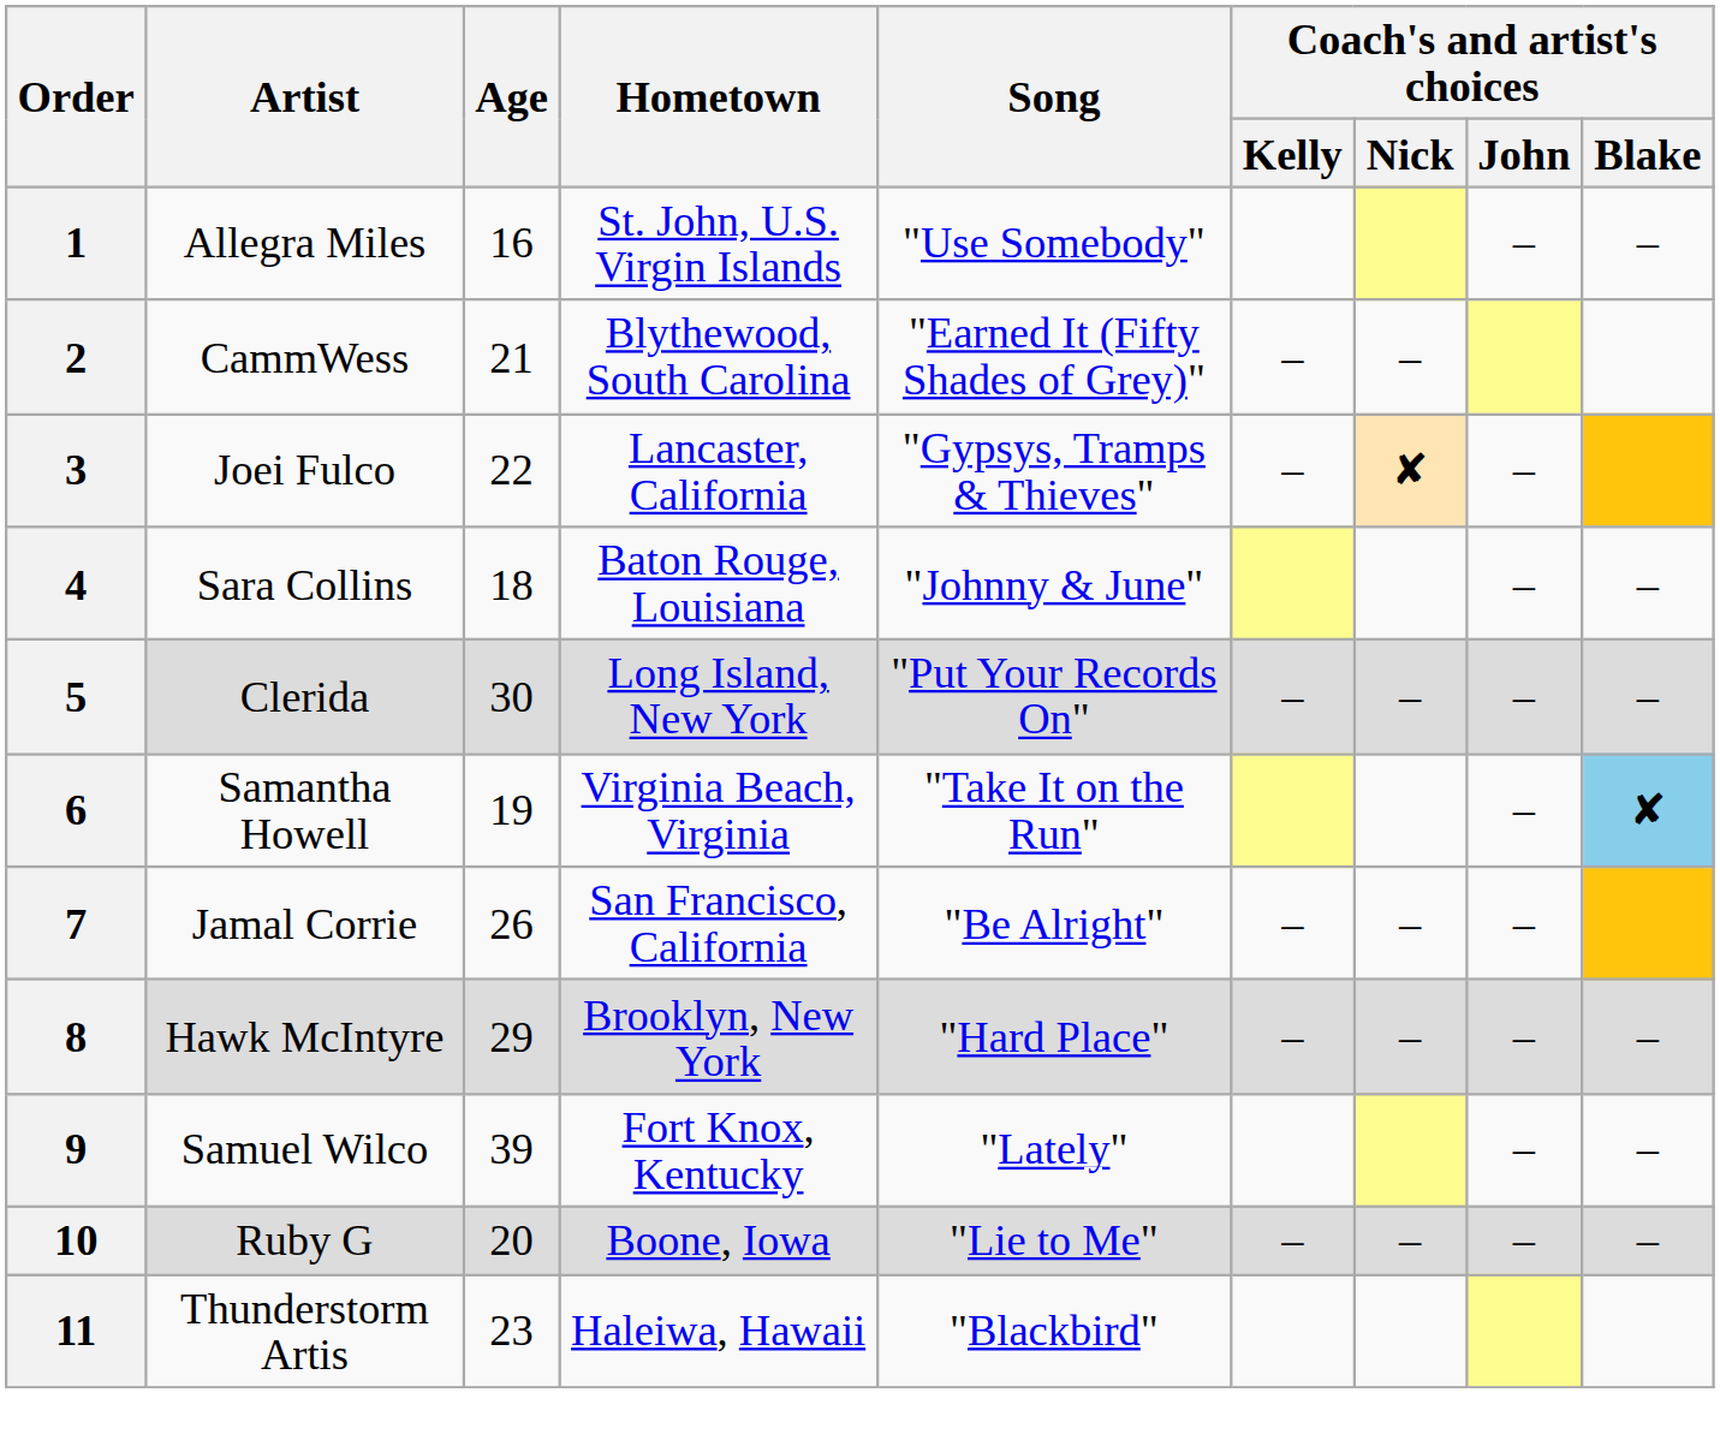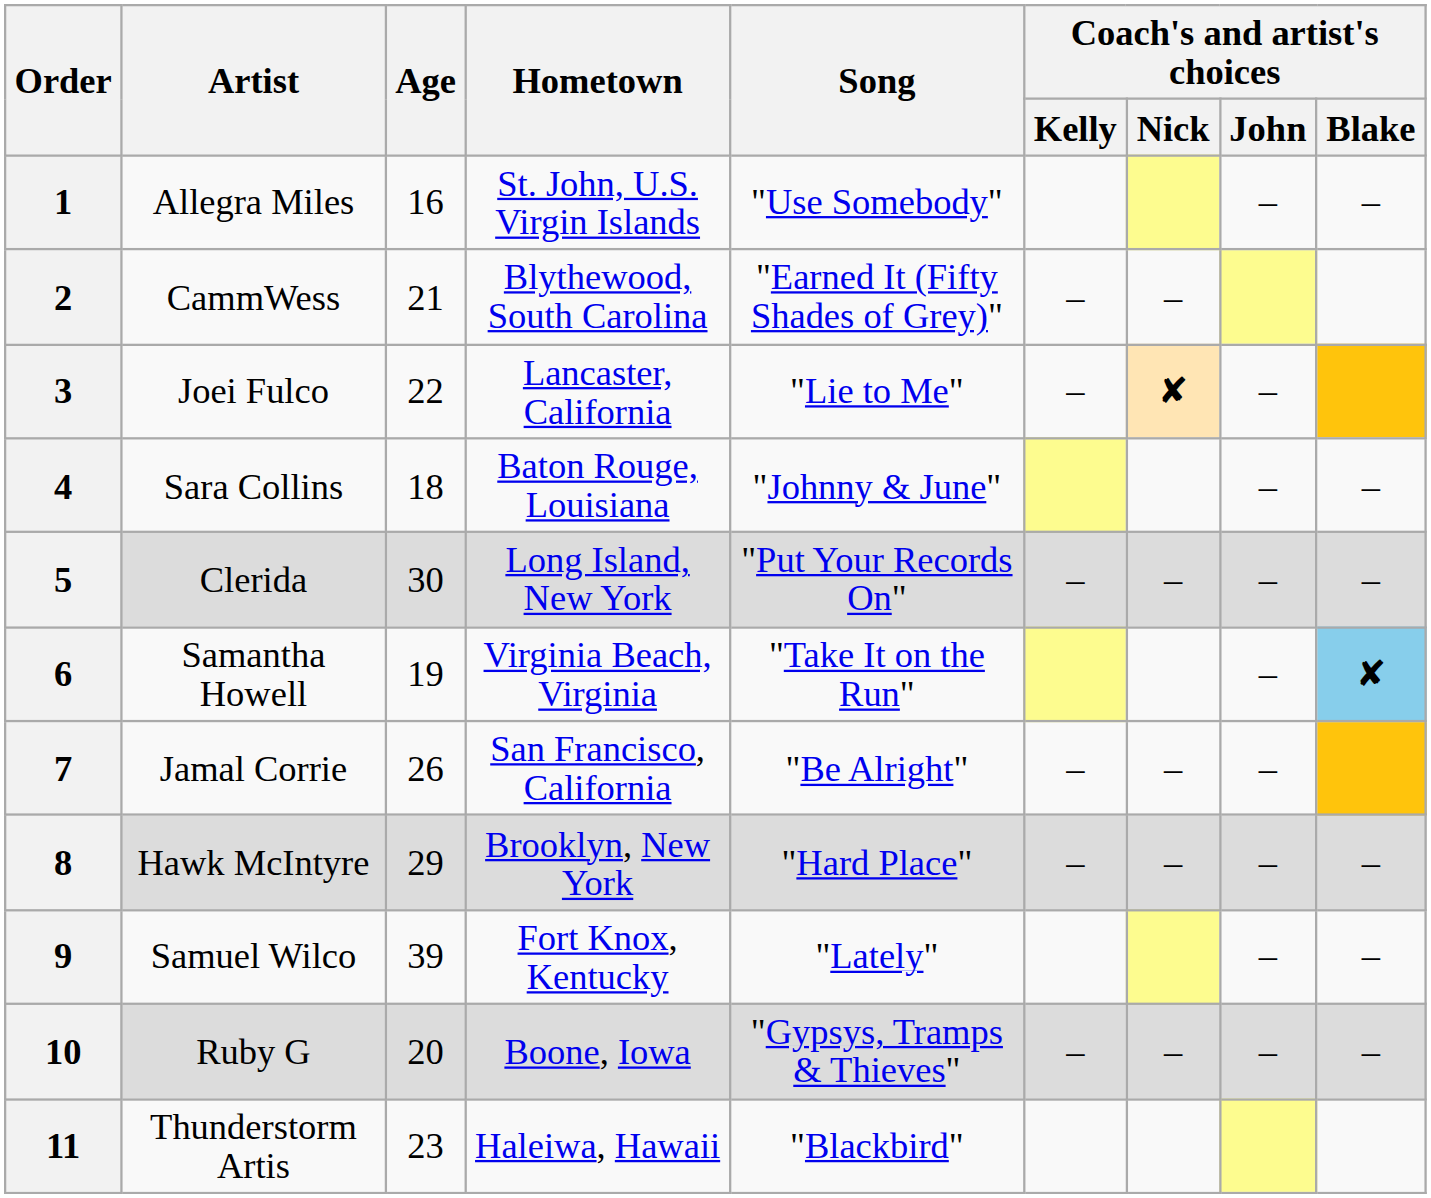3 | Song: "Gypsys, Tramps & Thieves" -> "Lie to Me"
10 | Song: "Lie to Me" -> "Gypsys, Tramps & Thieves"
